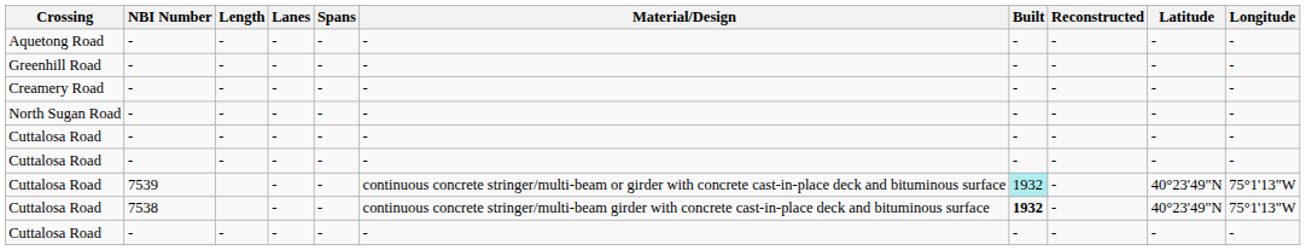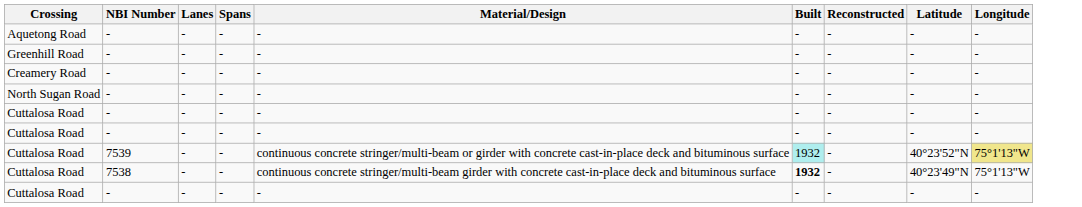- column: Length | - | - | - | - | - | - | -
Cuttalosa Road / 7539 | Latitude: 40°23'49"N -> 40°23'52"N
Cuttalosa Road / 7539 | Longitude: no background -> khaki background
